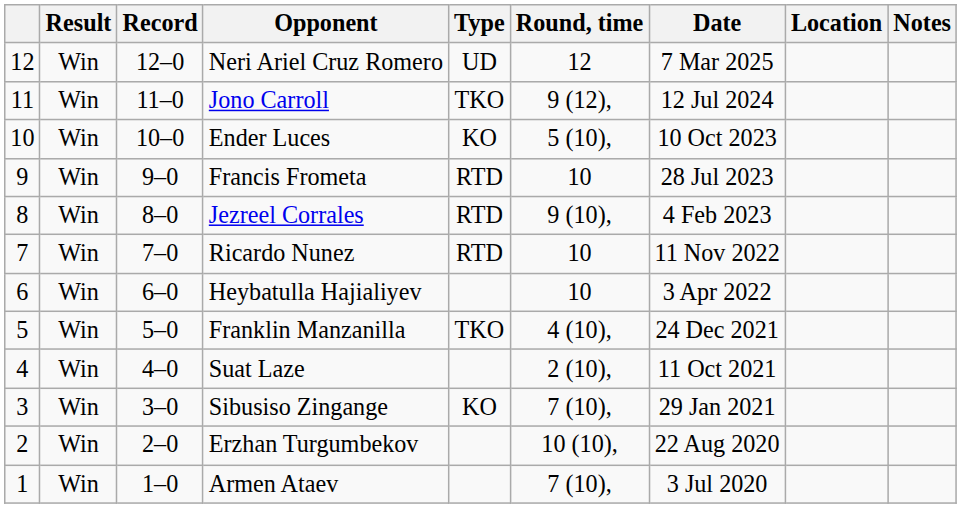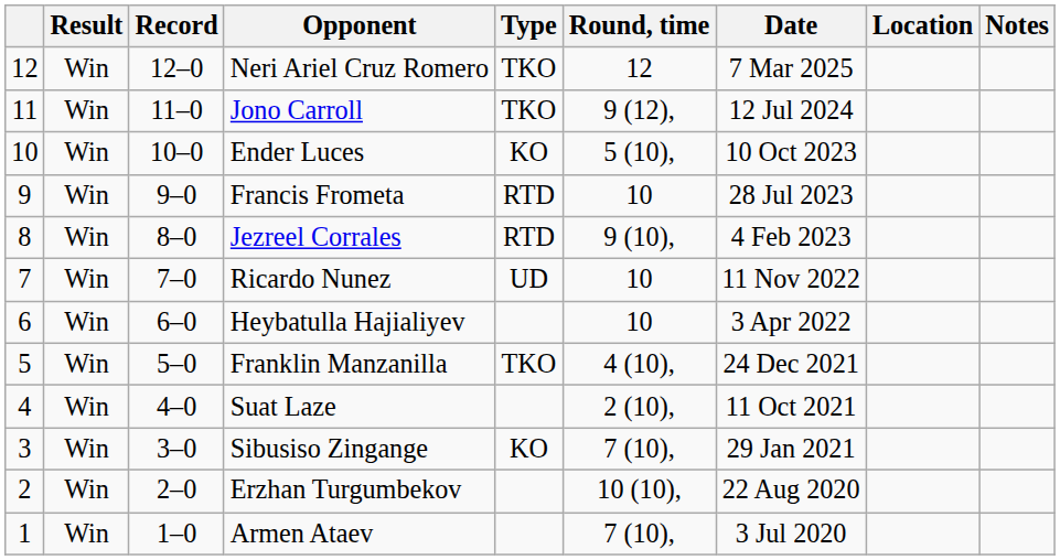Neri Ariel Cruz Romero | Type: UD -> TKO
Ricardo Nunez | Type: RTD -> UD
